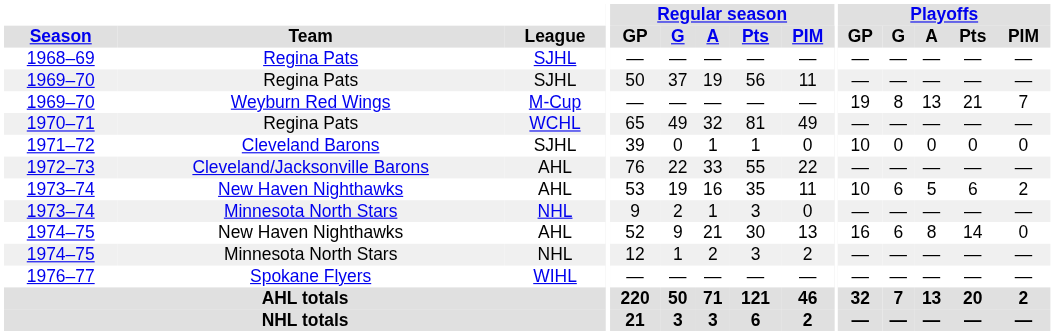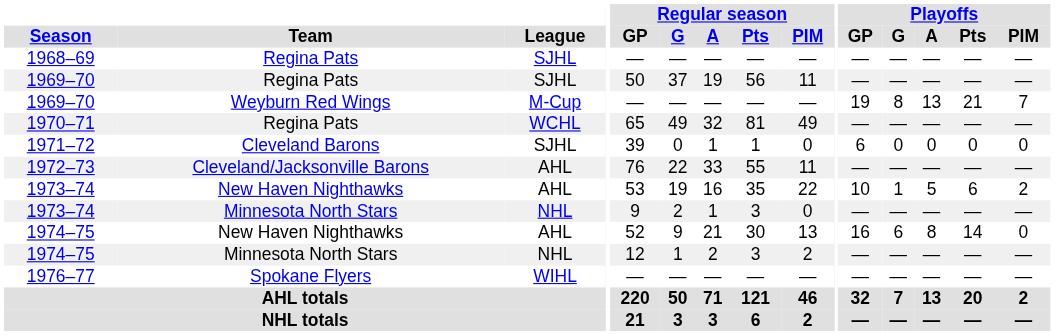1971–72 | Playoffs / GP: 10 -> 6
1972–73 | Regular season / PIM: 22 -> 11
1973–74 / New Haven Nighthawks | Regular season / PIM: 11 -> 22
1973–74 / New Haven Nighthawks | Playoffs / G: 6 -> 1
